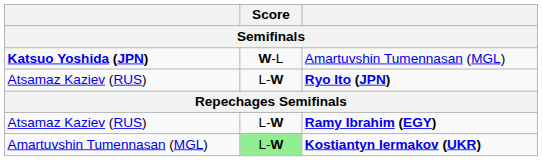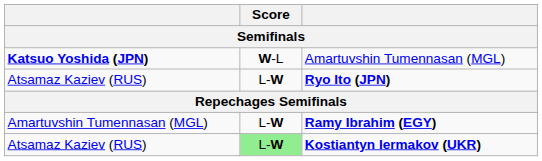Ramy Ibrahim (EGY) | column 1: Atsamaz Kaziev (RUS) -> Amartuvshin Tumennasan (MGL)
Kostiantyn Iermakov (UKR) | column 1: Amartuvshin Tumennasan (MGL) -> Atsamaz Kaziev (RUS)
